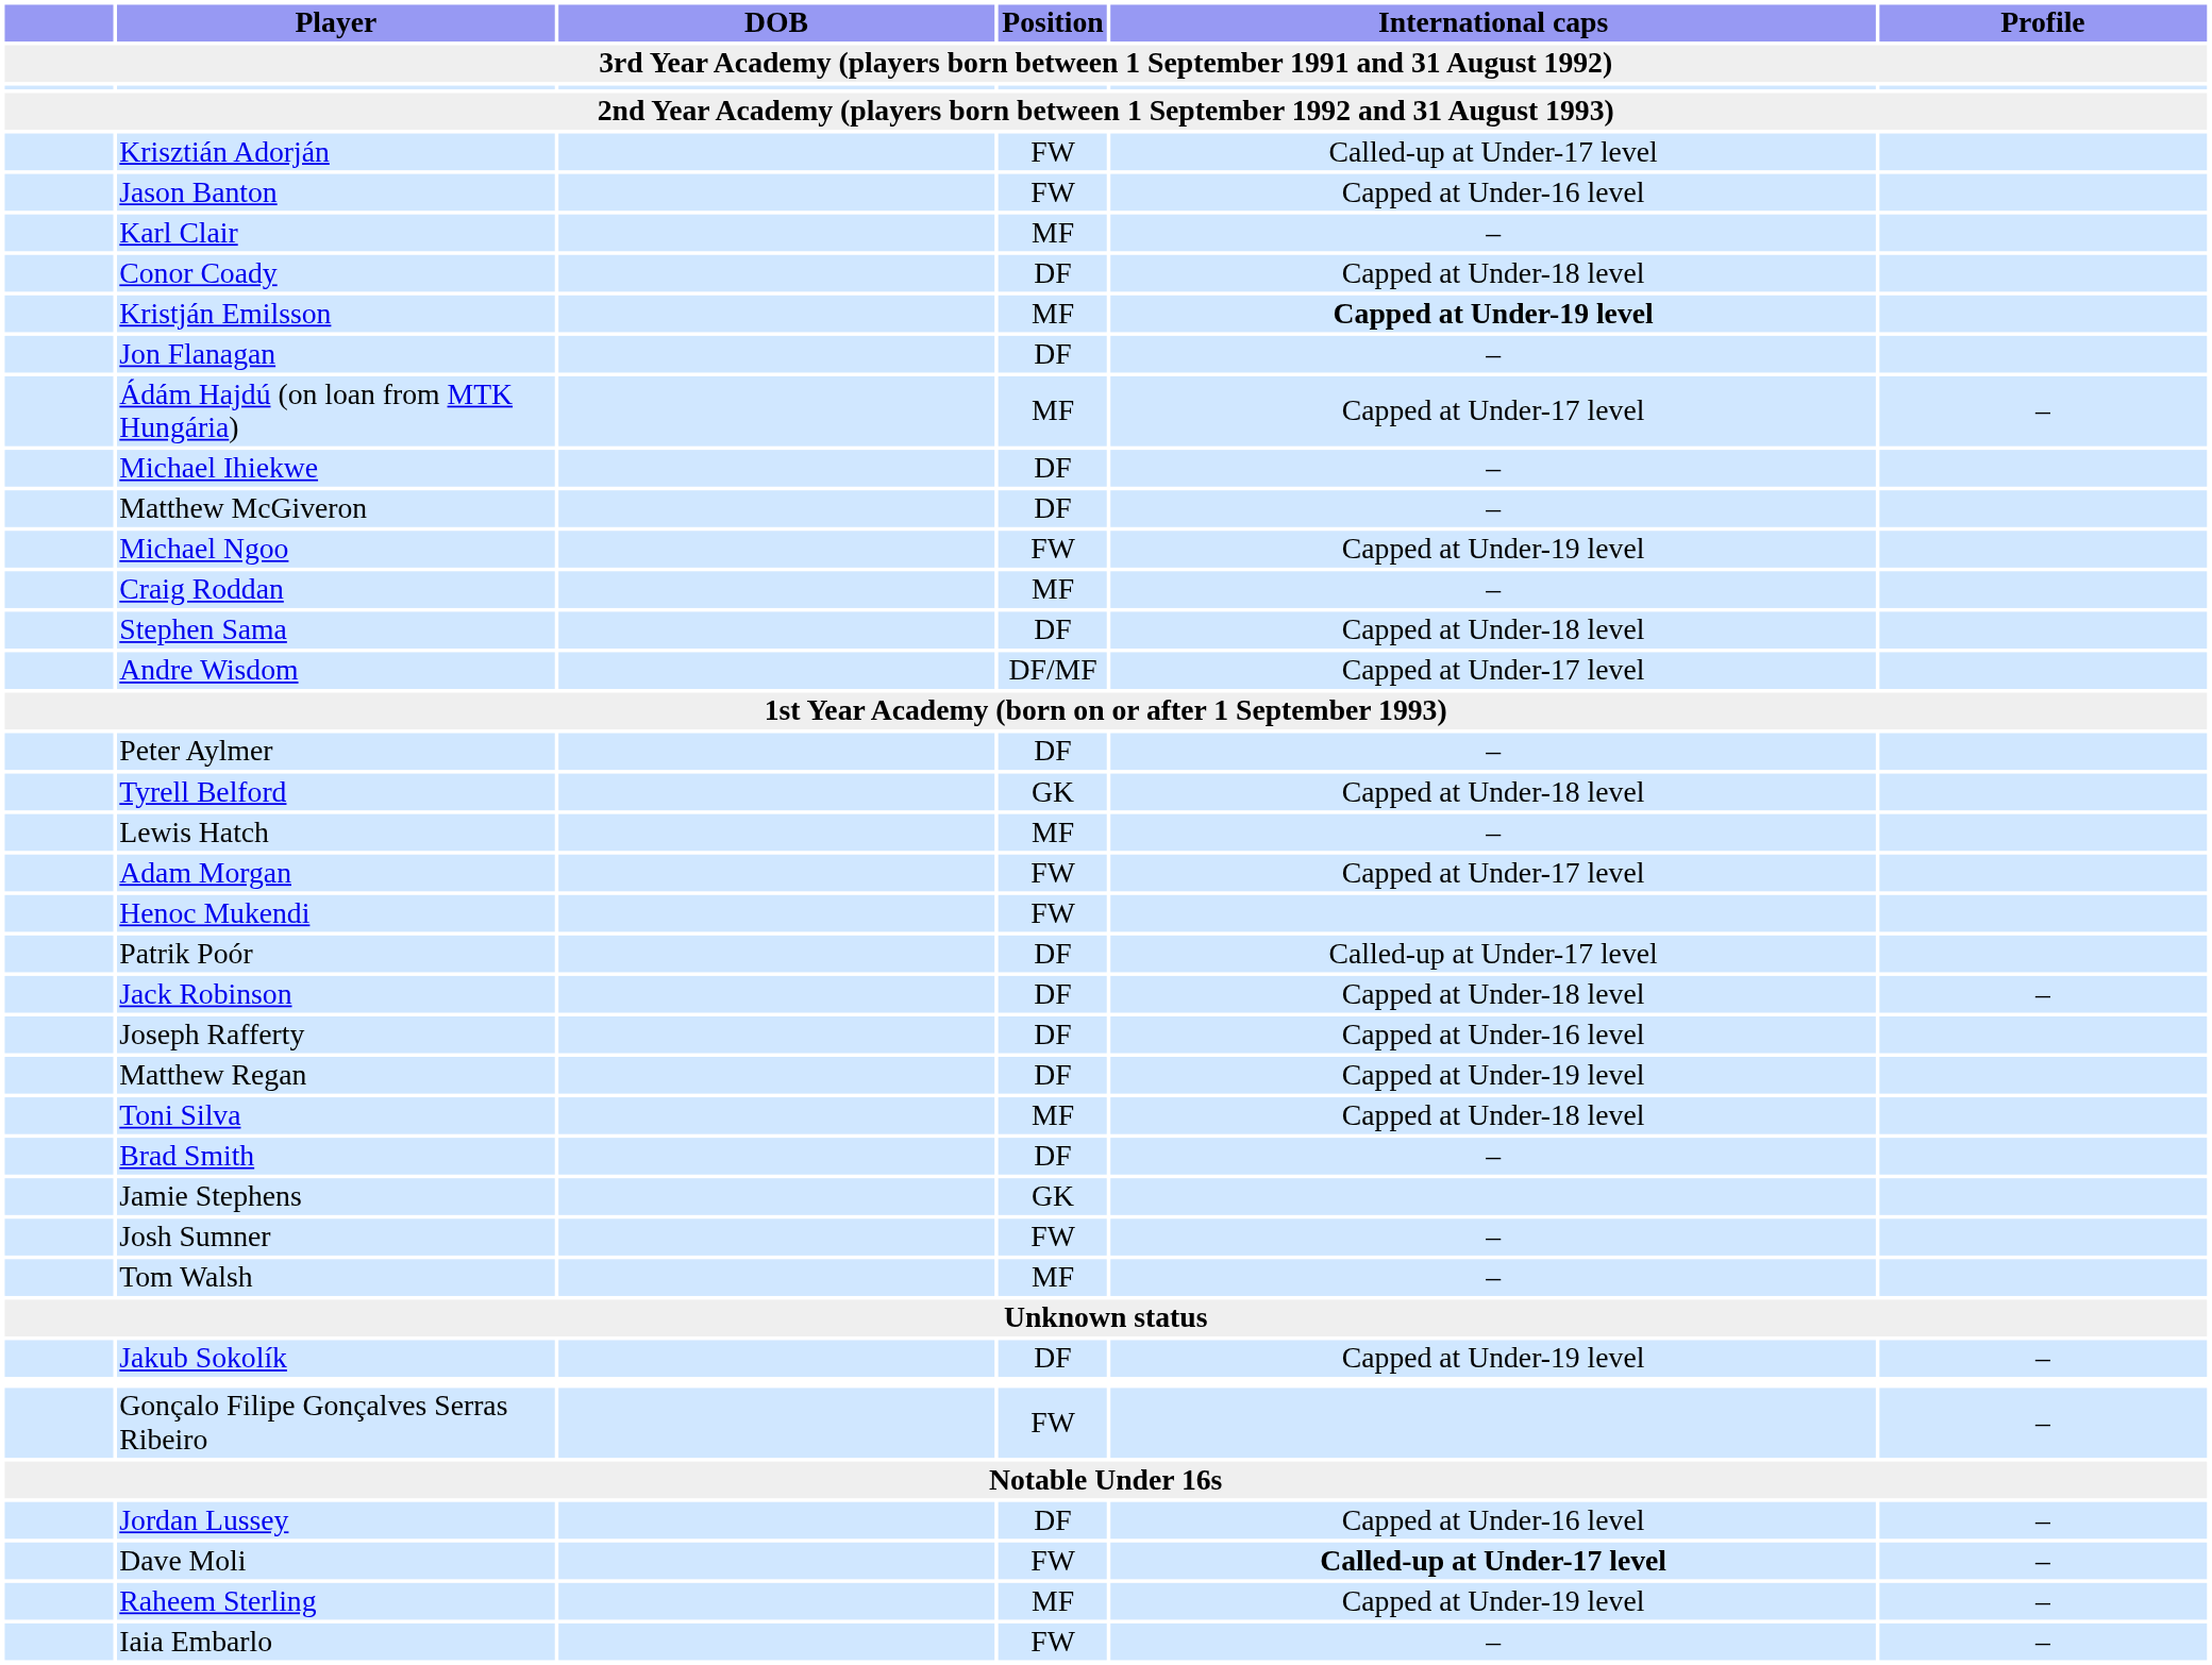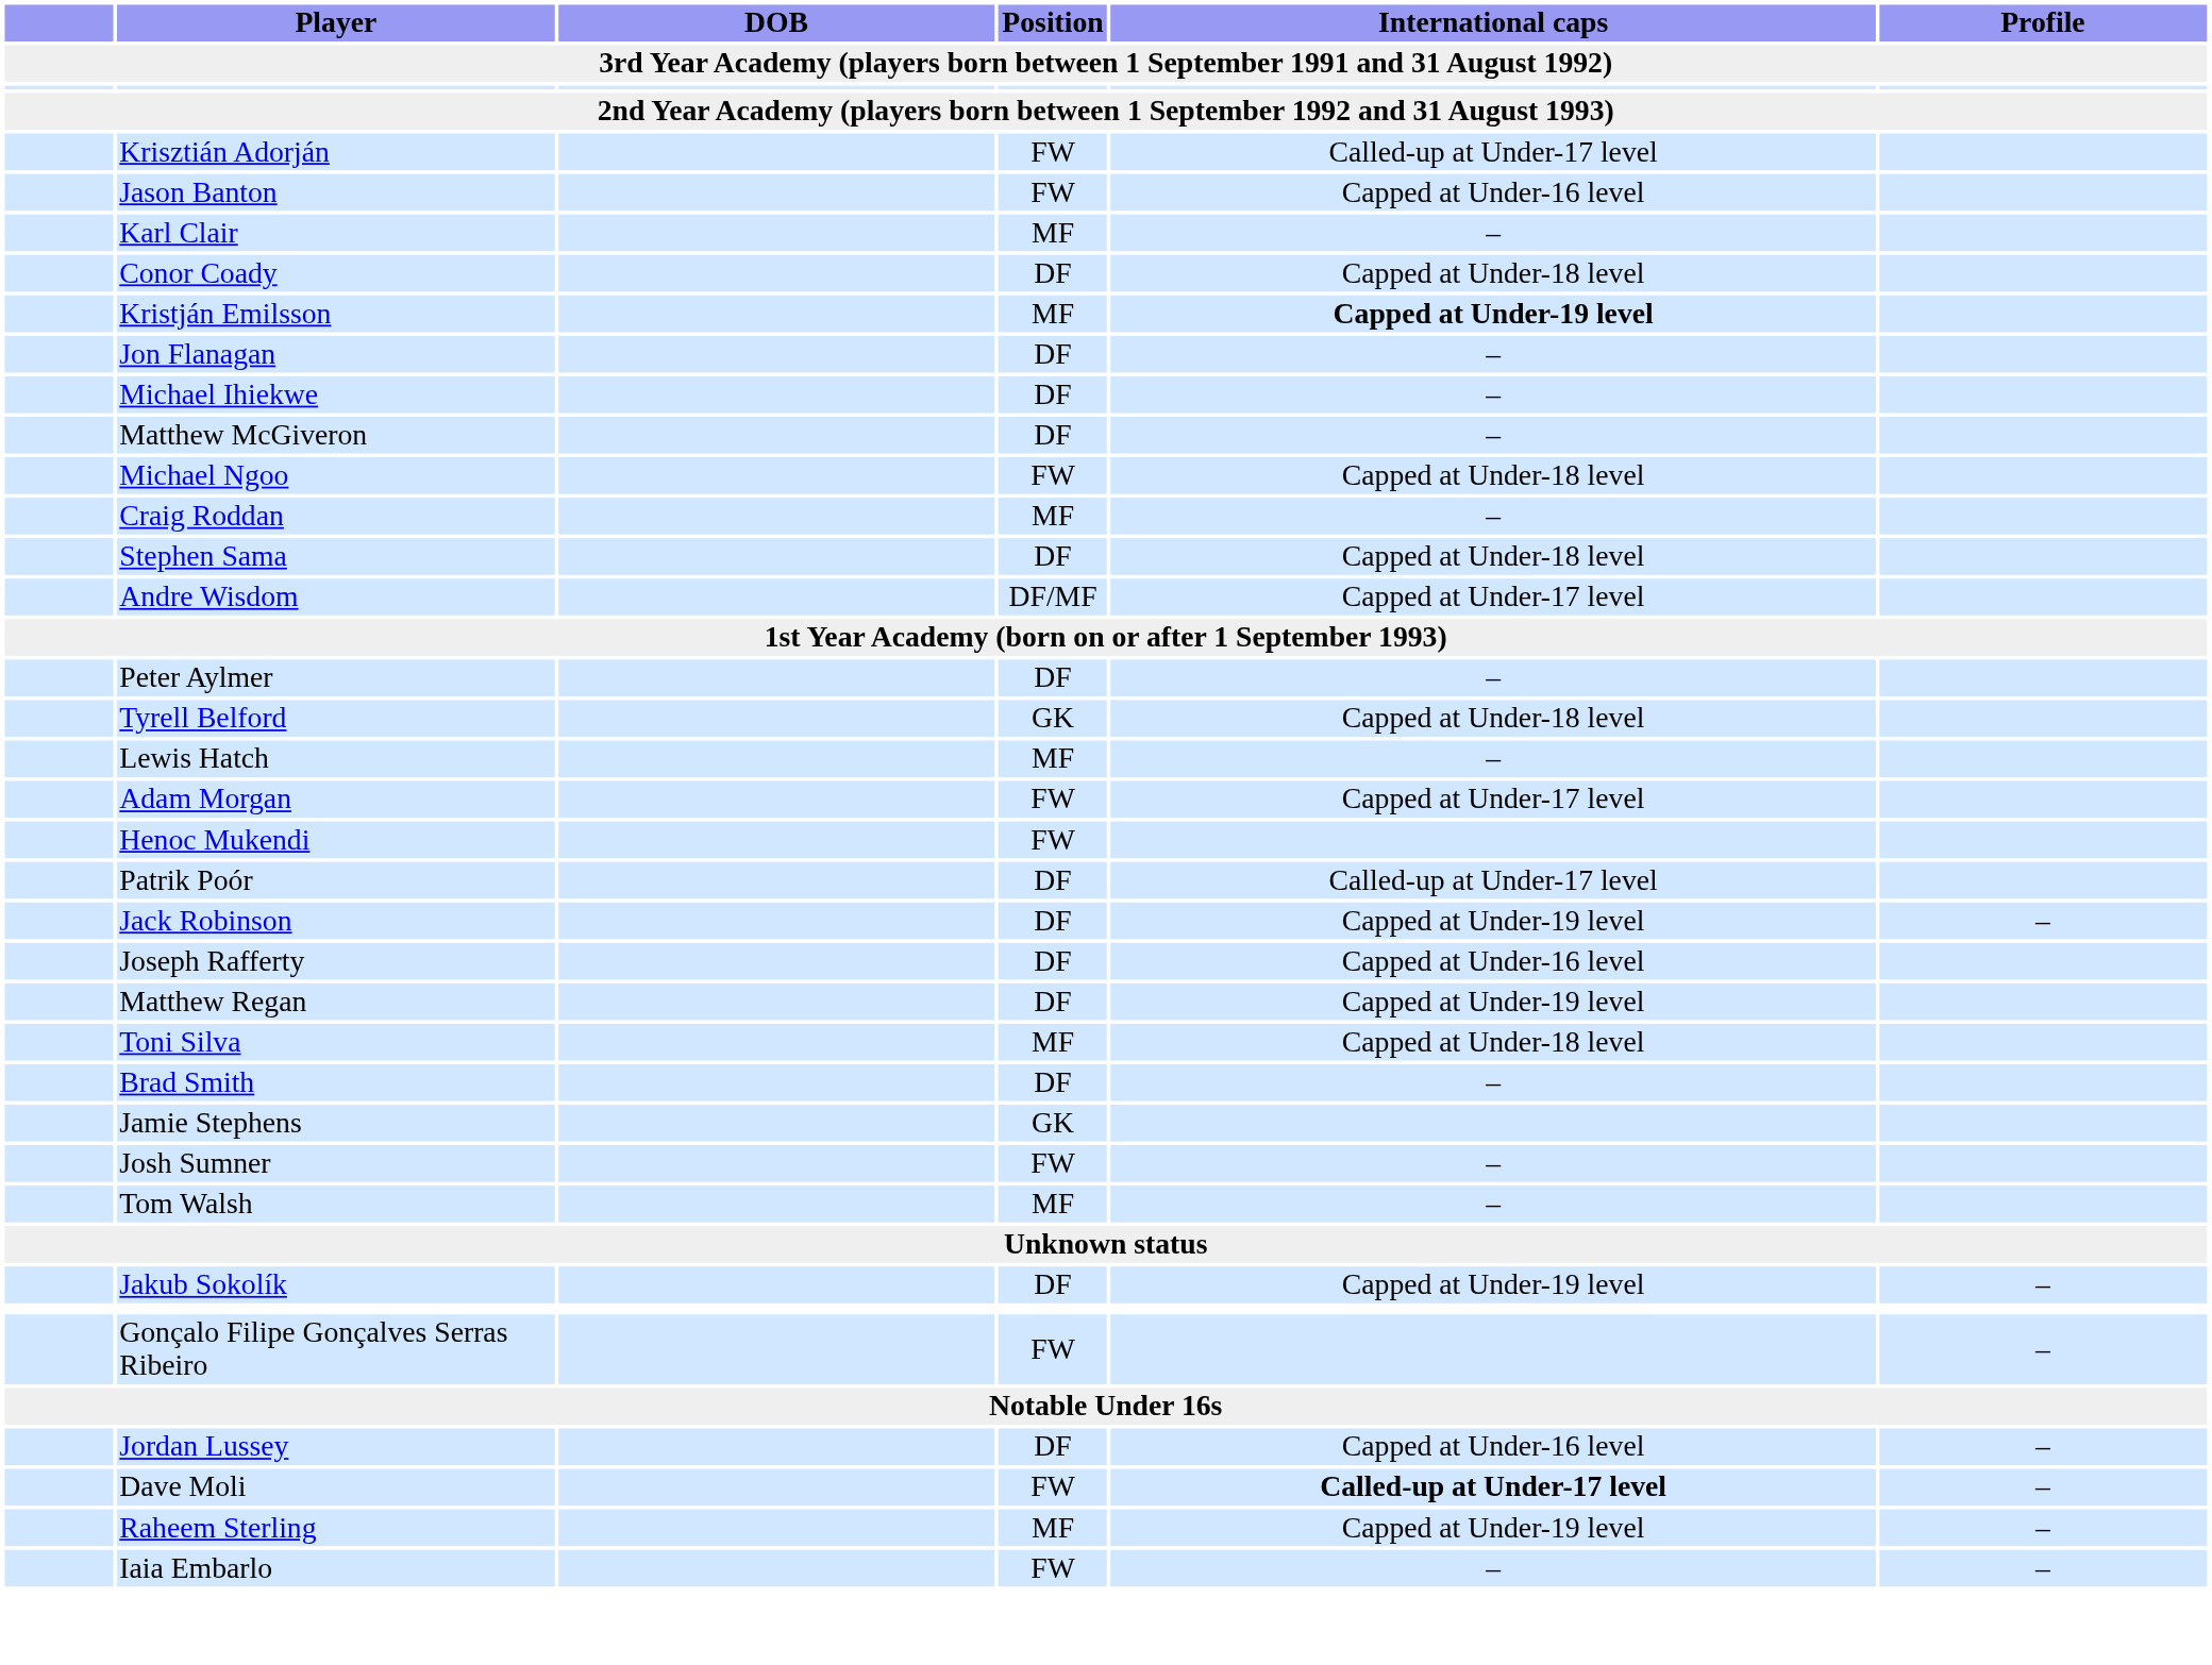- row: Ádám Hajdú (on loan from MTK Hungária) | MF | Capped at Under-17 level | –
Michael Ngoo | International caps: Capped at Under-19 level -> Capped at Under-18 level
Jack Robinson | International caps: Capped at Under-18 level -> Capped at Under-19 level
